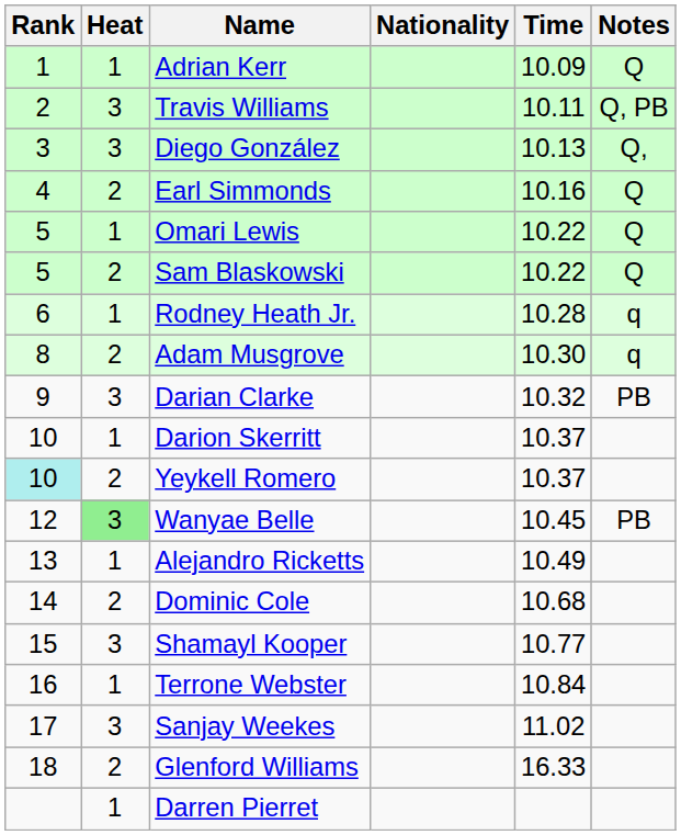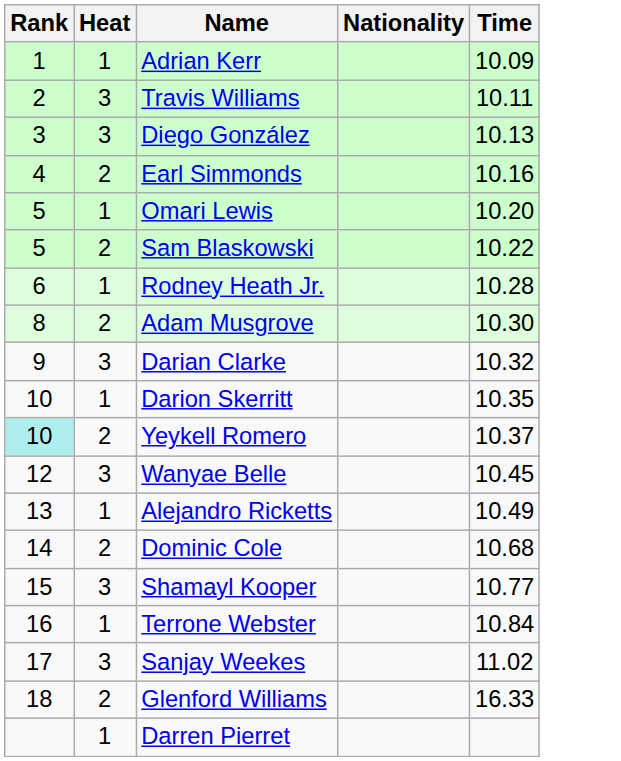- column: Notes | Q | Q, PB | Q, | Q | Q | Q | q | q | PB | PB
Omari Lewis | Time: 10.22 -> 10.20
Darion Skerritt | Time: 10.37 -> 10.35
Wanyae Belle | Heat: lightgreen background -> no background
